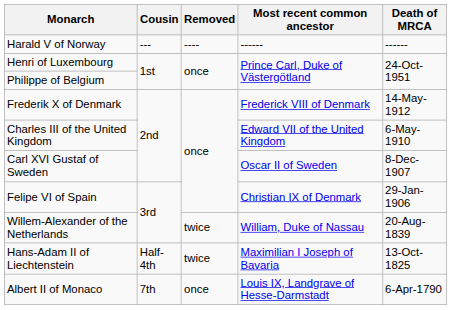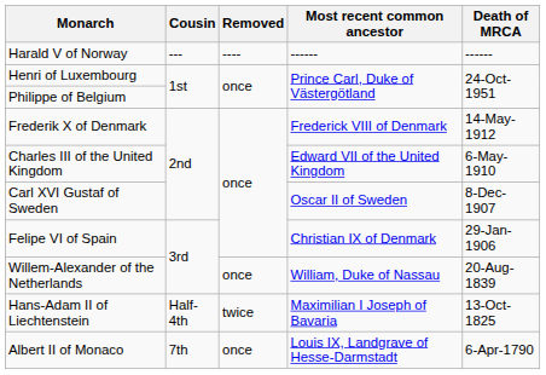Willem-Alexander of the Netherlands | Removed: twice -> once
